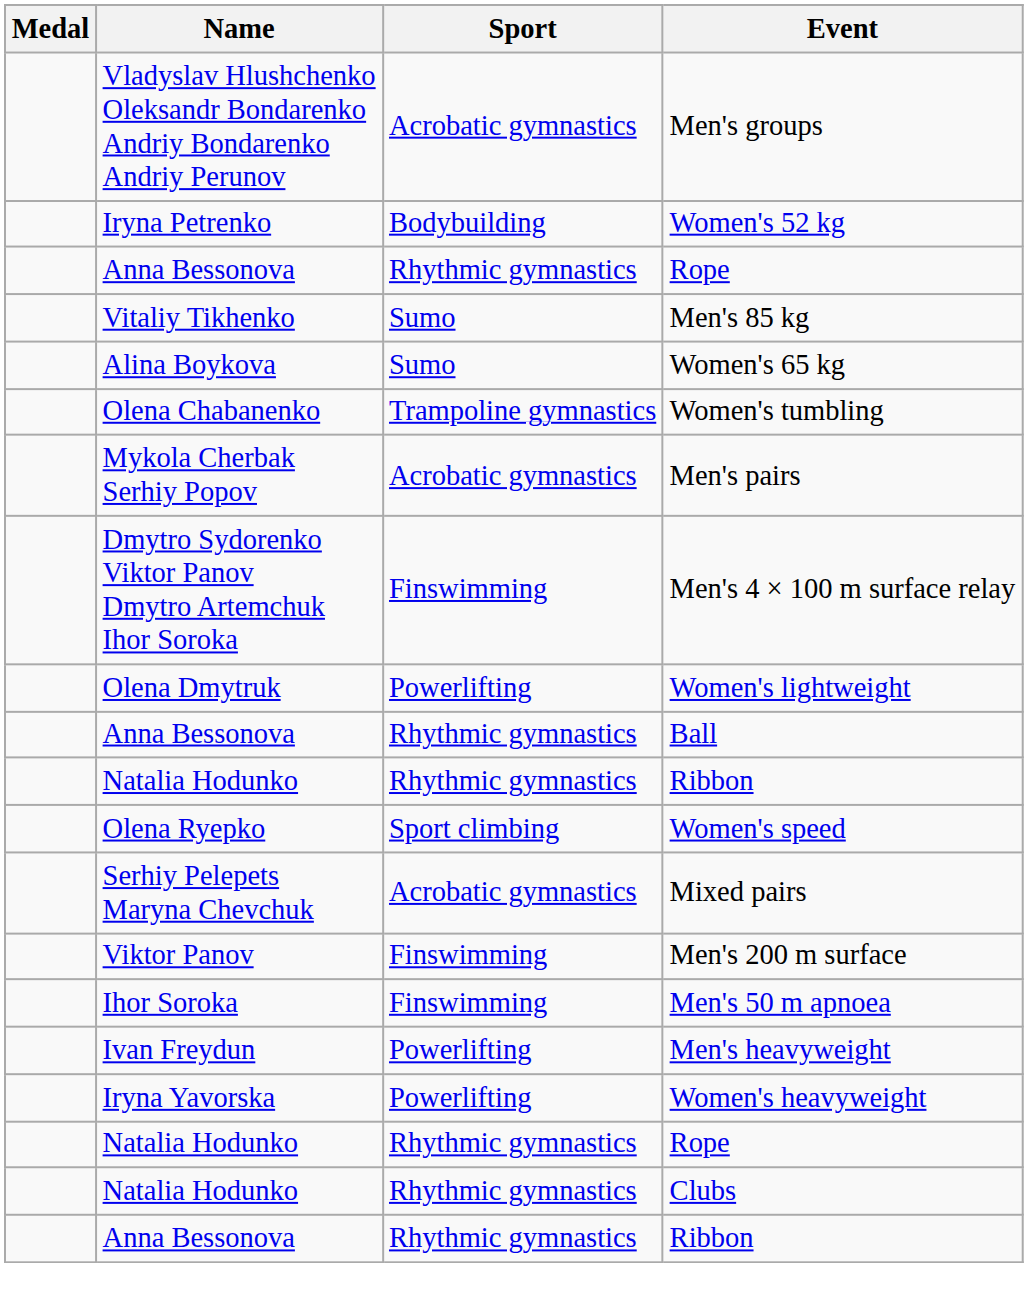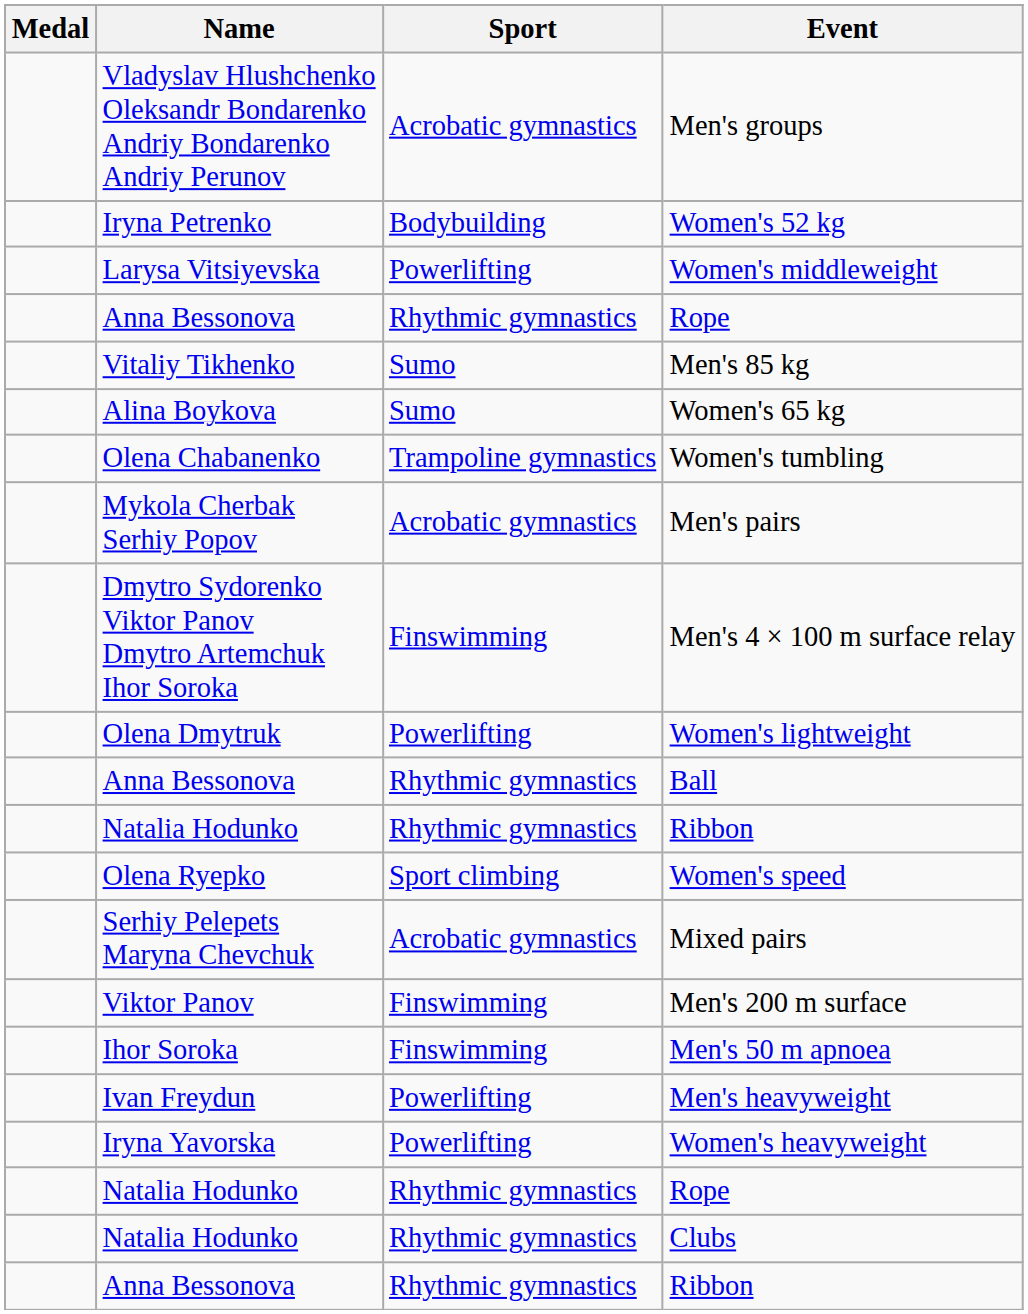+ row: Larysa Vitsiyevska | Powerlifting | Women's middleweight
